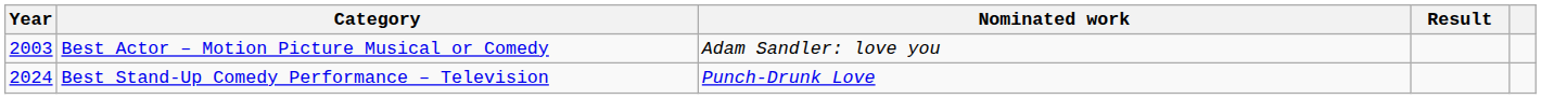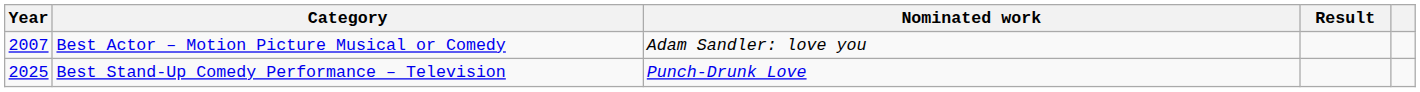Best Actor – Motion Picture Musical or Comedy | Year: 2003 -> 2007
Best Stand-Up Comedy Performance – Television | Year: 2024 -> 2025
